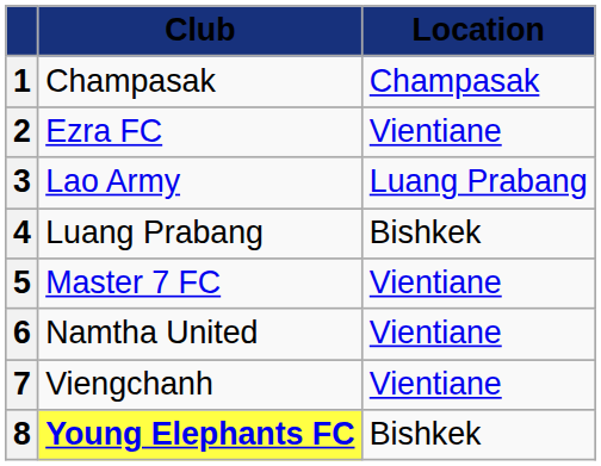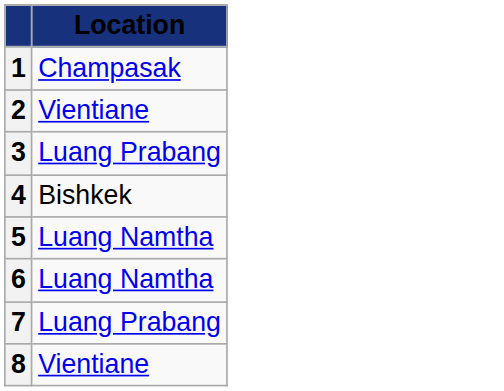- column: Club | Champasak | Ezra FC | Lao Army | Luang Prabang | Master 7 FC | Namtha United | Viengchanh | Young Elephants FC
5 | Location: Vientiane -> Luang Namtha
6 | Location: Vientiane -> Luang Namtha
7 | Location: Vientiane -> Luang Prabang
8 | Location: Bishkek -> Vientiane
